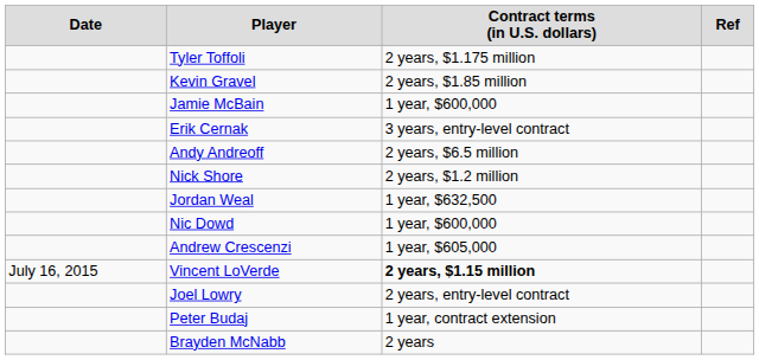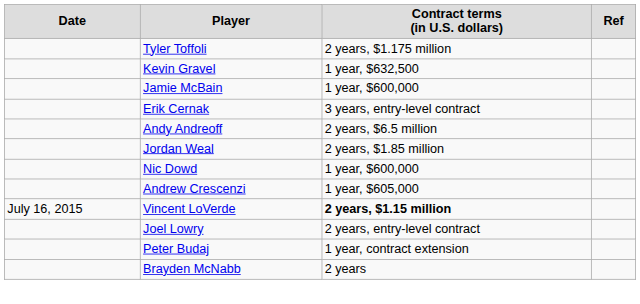Kevin Gravel | column 3: 2 years, $1.85 million -> 1 year, $632,500
- row: Nick Shore | 2 years, $1.2 million
Jordan Weal | column 3: 1 year, $632,500 -> 2 years, $1.85 million
